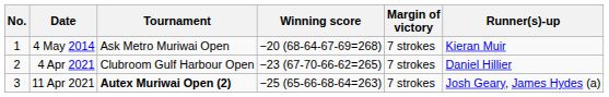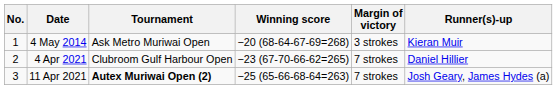4 May 2014 | Margin of victory: 7 strokes -> 3 strokes
